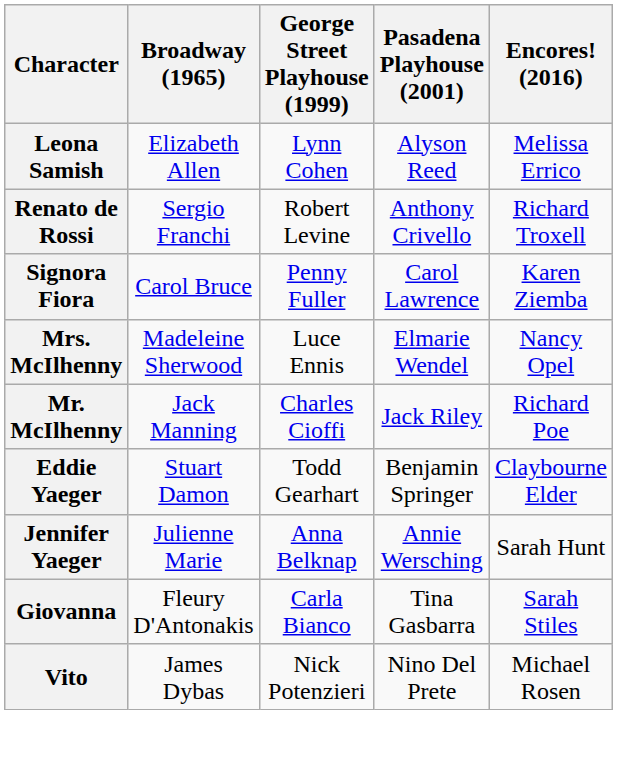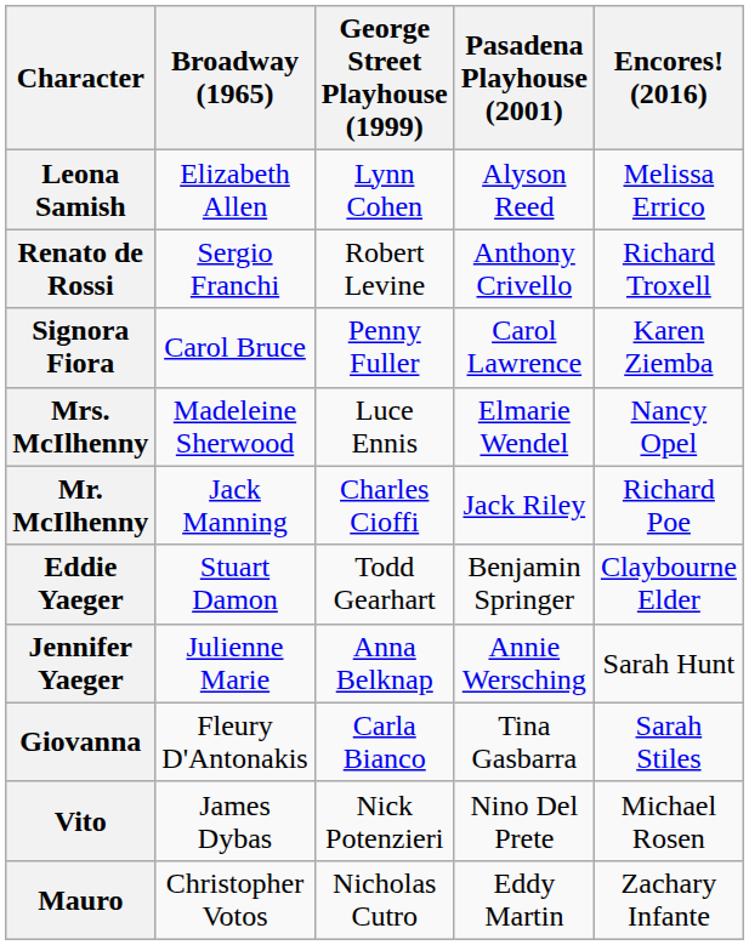+ row: Mauro | Christopher Votos | Nicholas Cutro | Eddy Martin | Zachary Infante
